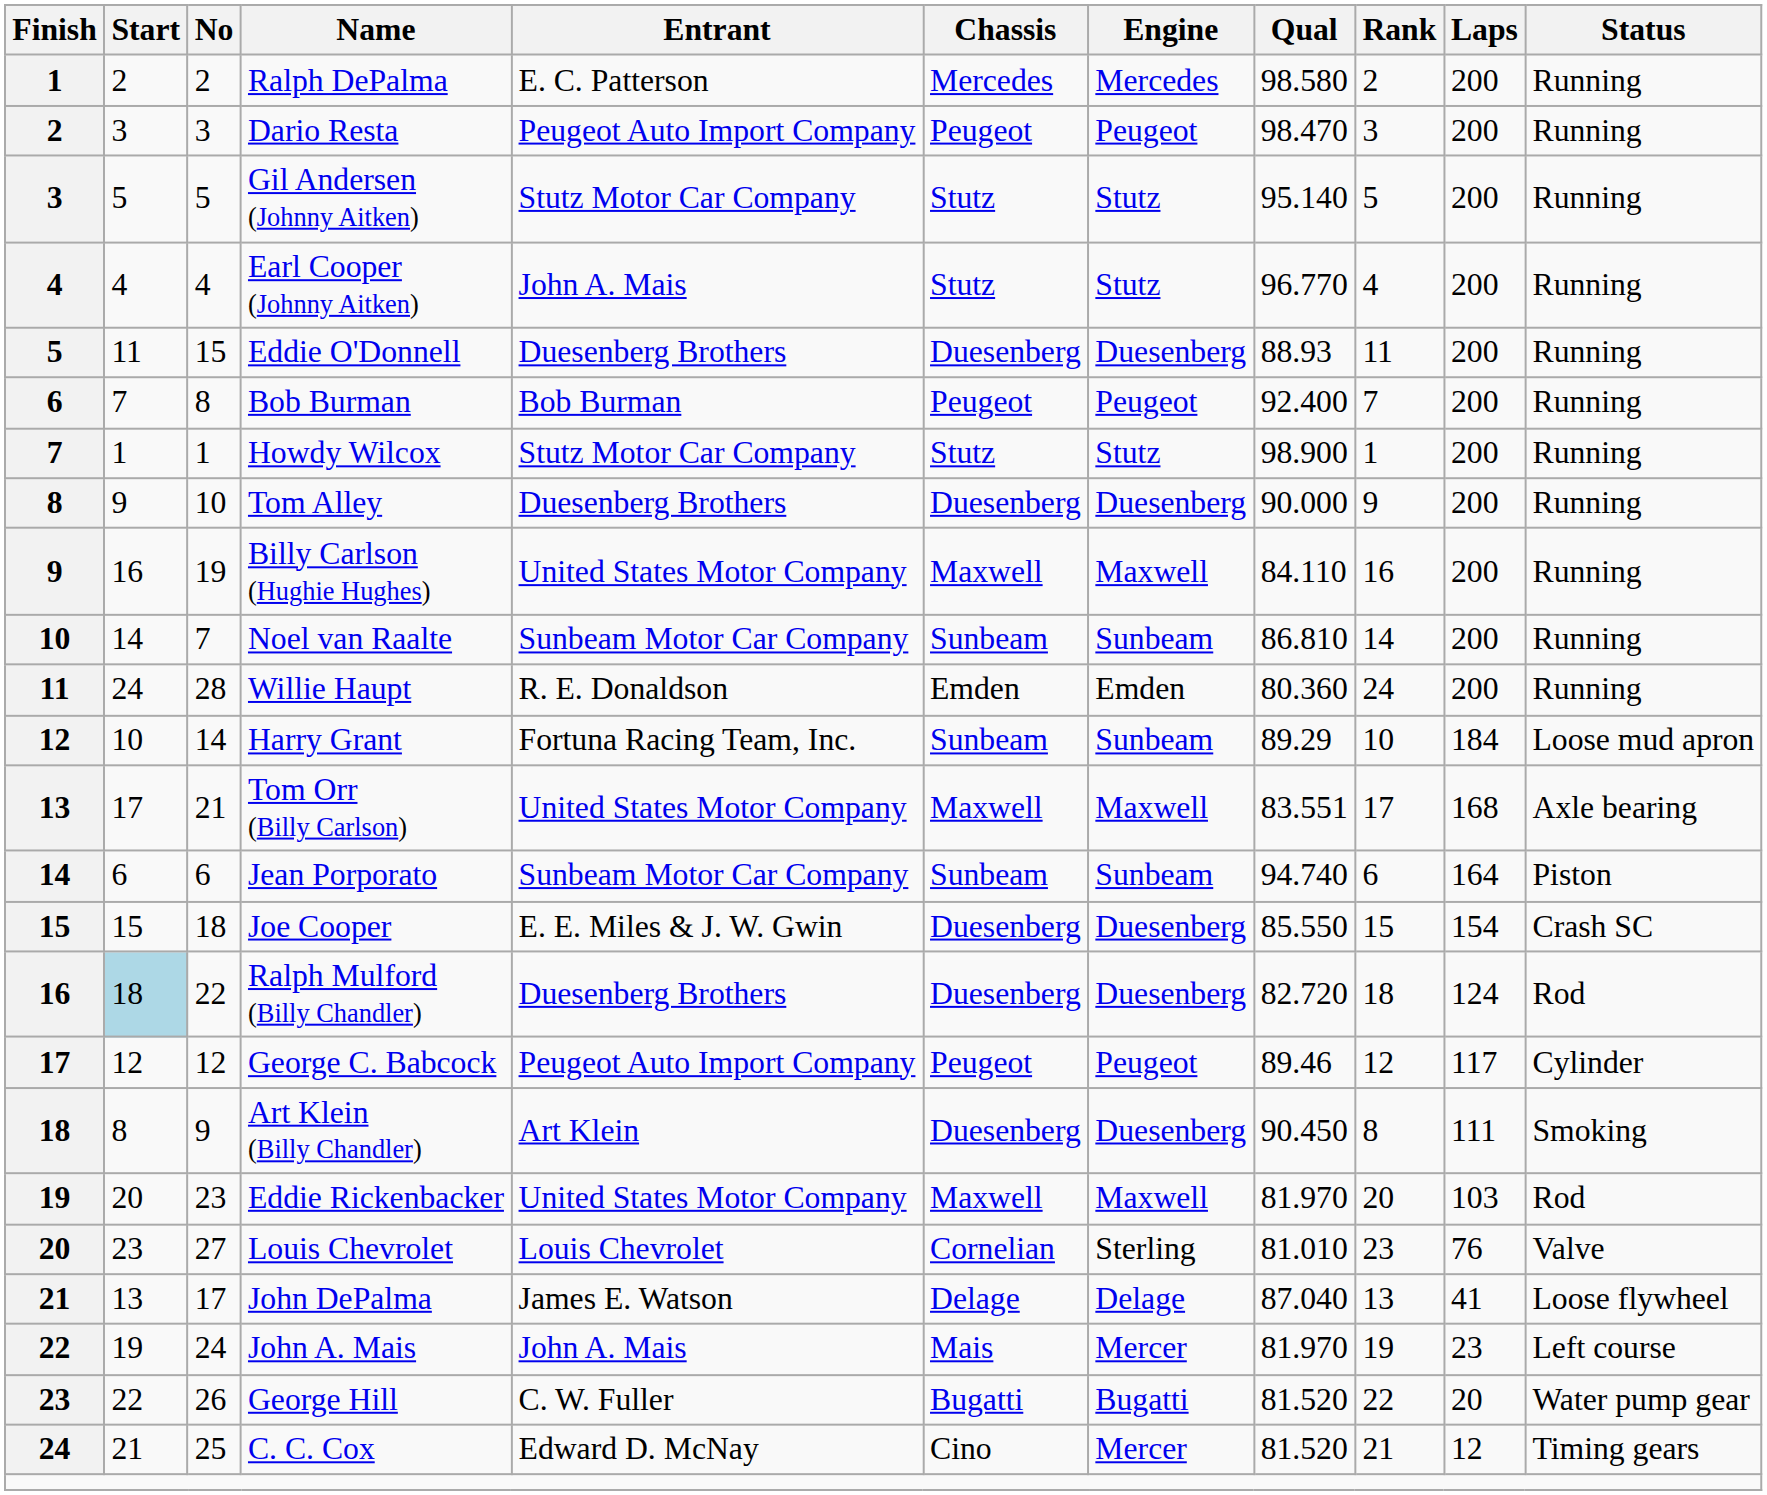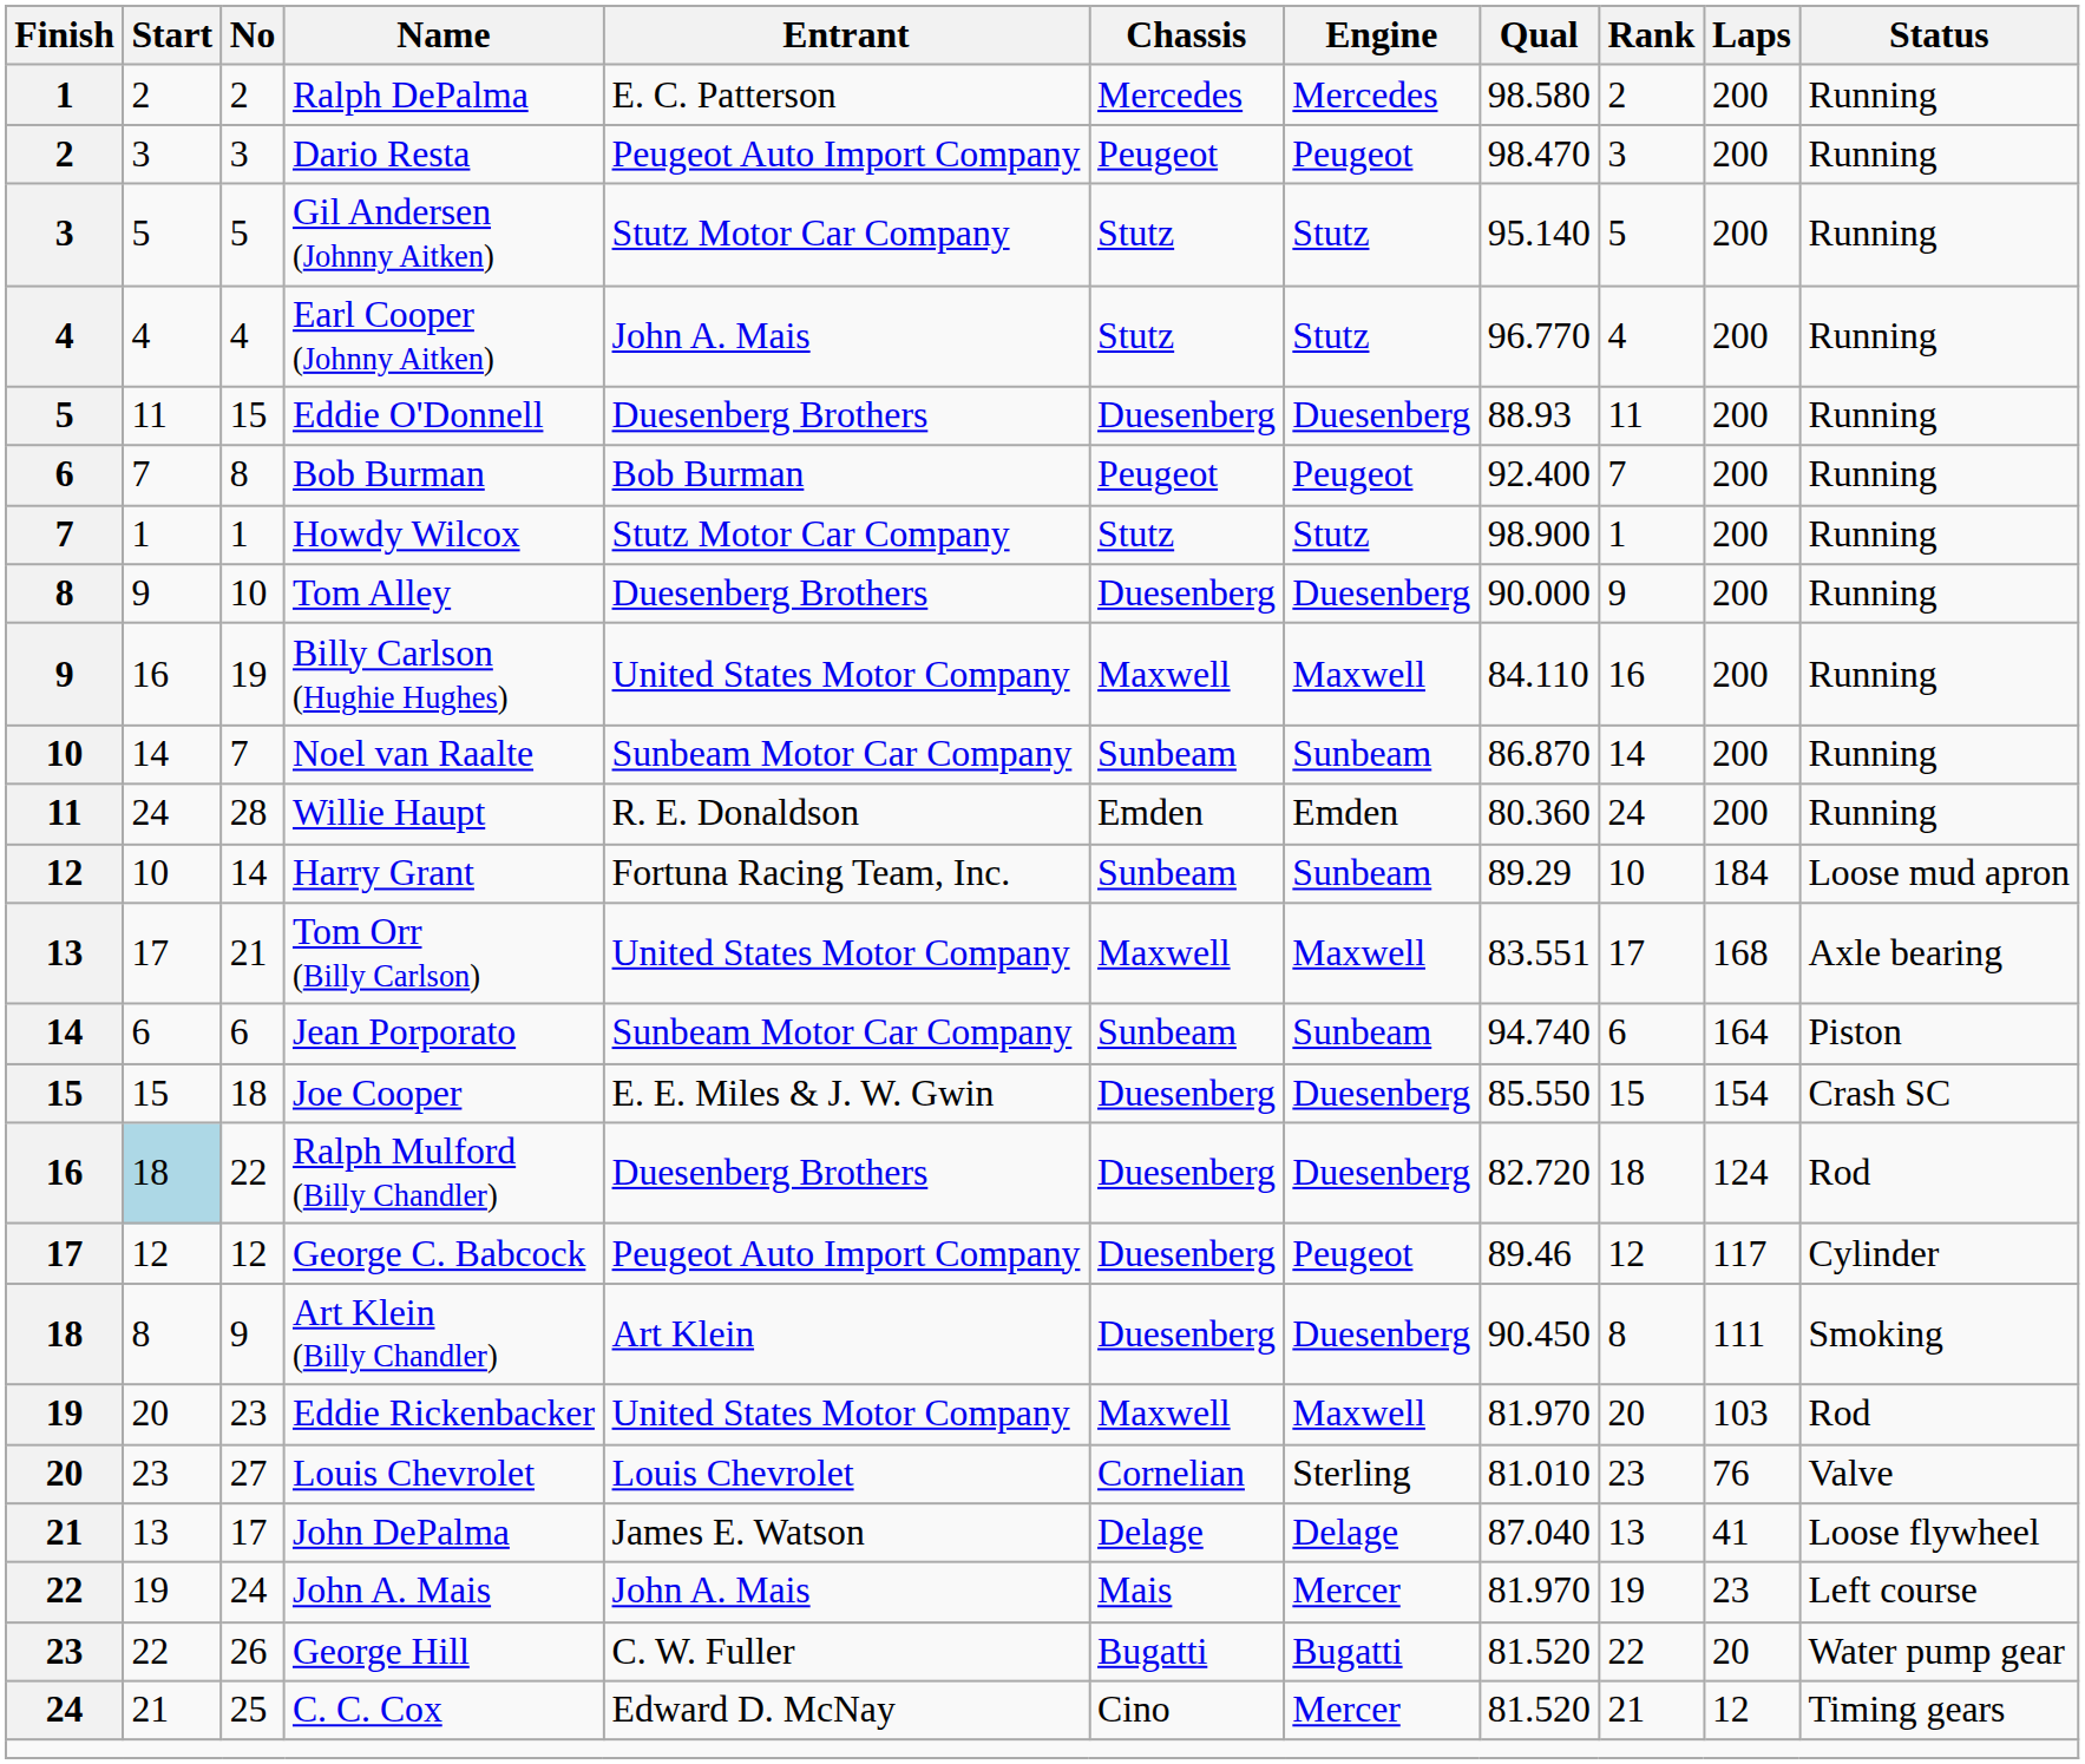Noel van Raalte | Qual: 86.810 -> 86.870
George C. Babcock | Chassis: Peugeot -> Duesenberg
